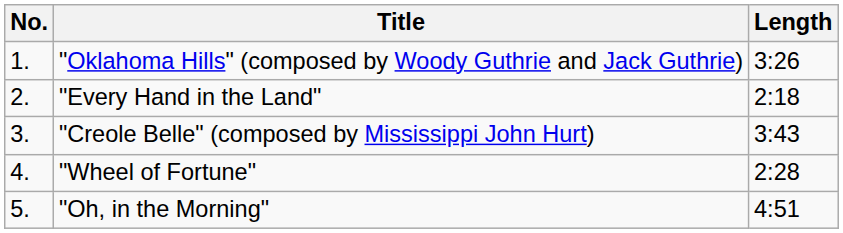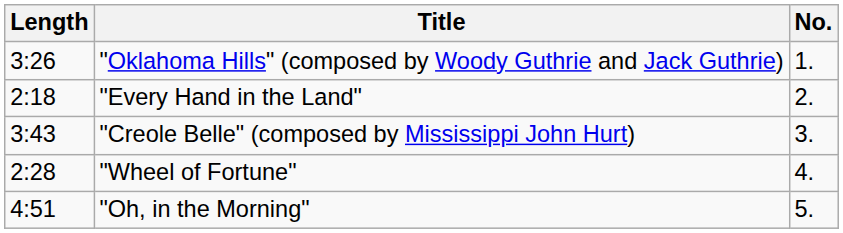columns swapped: No. <-> Length
